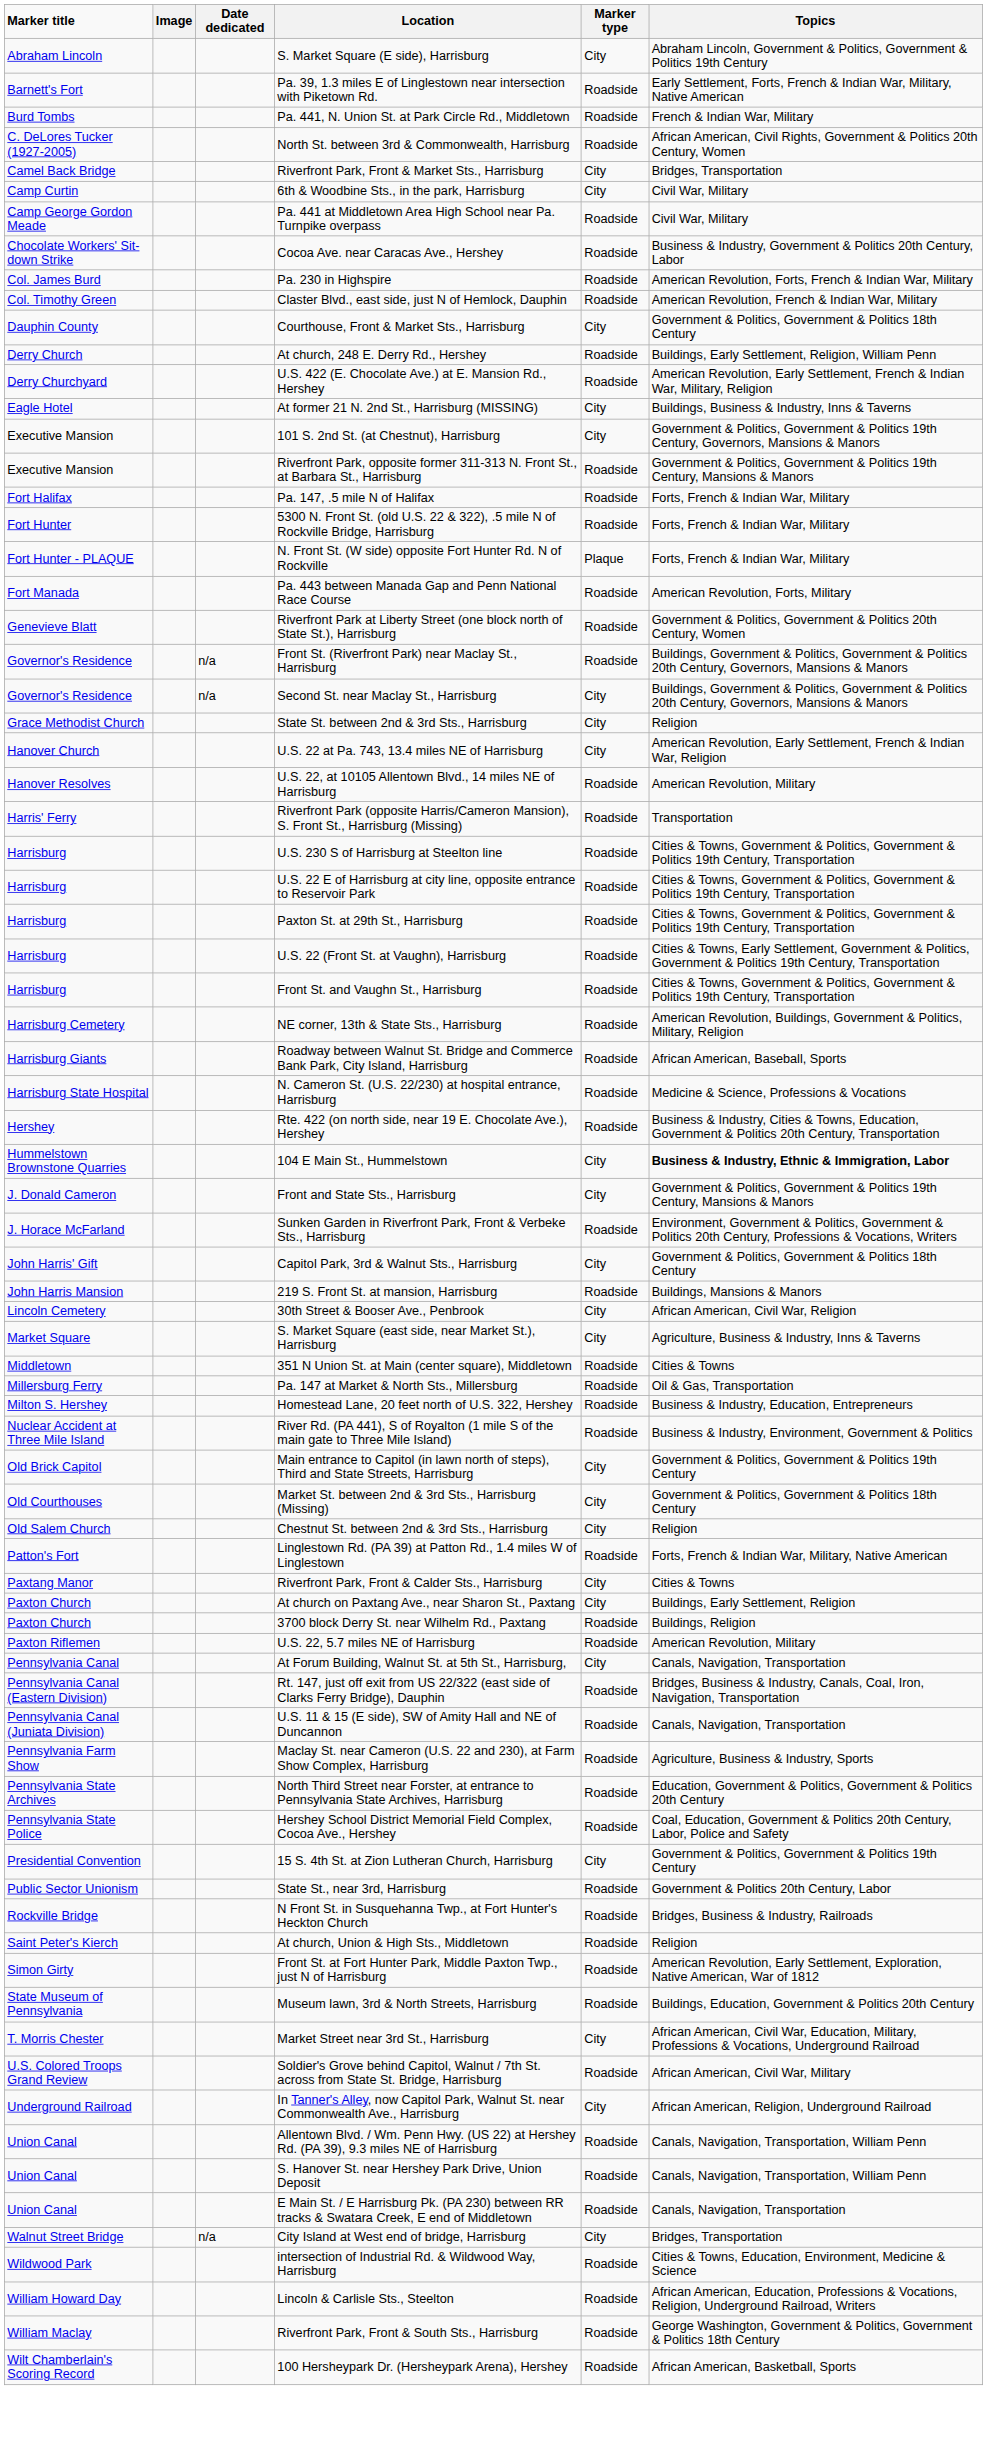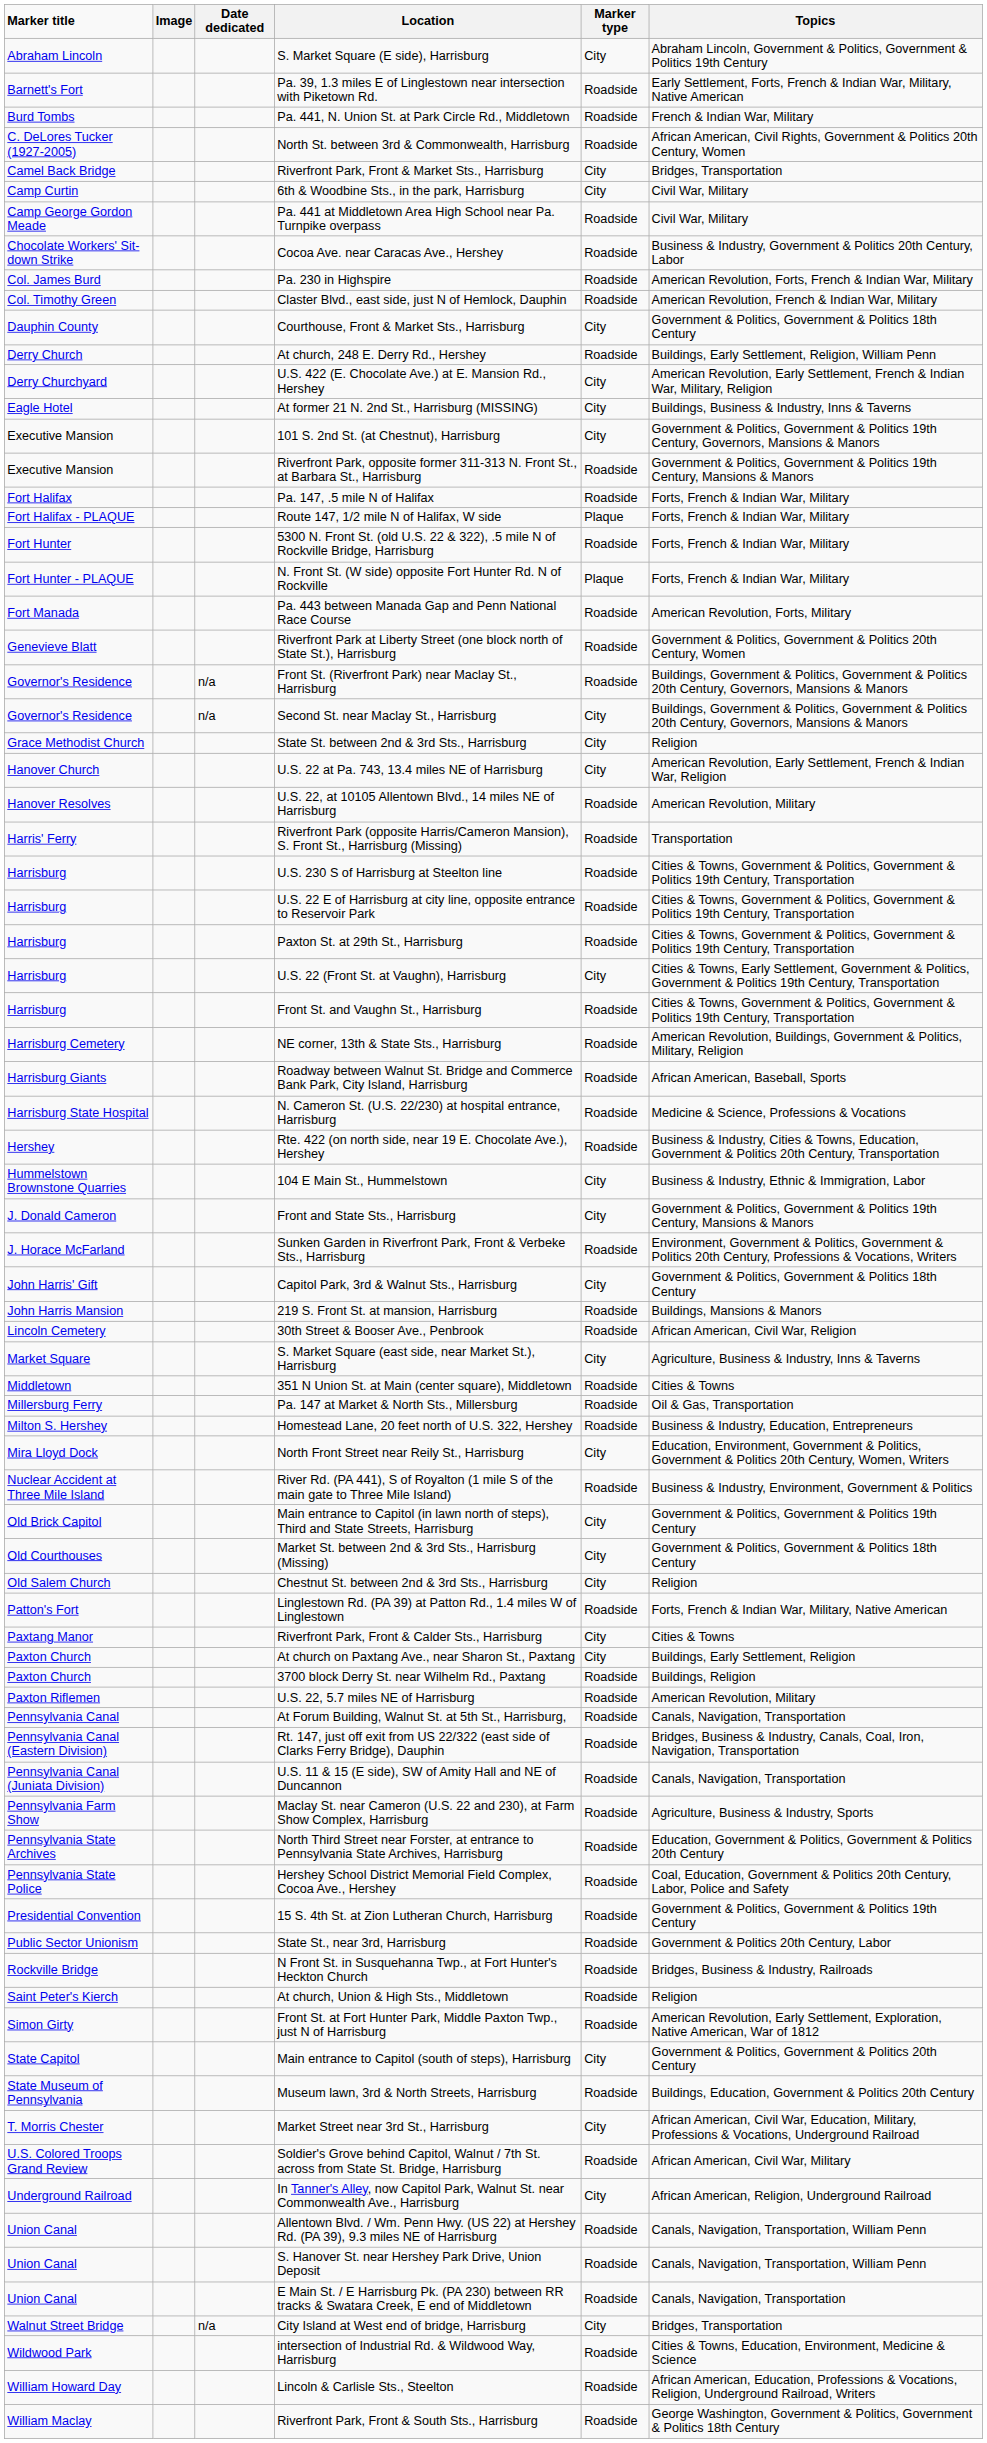U.S. 422 (E. Chocolate Ave.) at E. Mansion Rd., Hershey | Marker type: Roadside -> City
+ row: Fort Halifax - PLAQUE | Route 147, 1/2 mile N of Halifax, W side | Plaque | Forts, French & Indian War, Military
U.S. 22 (Front St. at Vaughn), Harrisburg | Marker type: Roadside -> City
104 E Main St., Hummelstown | Topics: bold -> normal
30th Street & Booser Ave., Penbrook | Marker type: City -> Roadside
+ row: Mira Lloyd Dock | North Front Street near Reily St., Harrisburg | City | Education, Environment, Government & Politics, Government & Politics 20th Century, Women, Writers
At Forum Building, Walnut St. at 5th St., Harrisburg, | Marker type: City -> Roadside
15 S. 4th St. at Zion Lutheran Church, Harrisburg | Marker type: City -> Roadside
+ row: State Capitol | Main entrance to Capitol (south of steps), Harrisburg | City | Government & Politics, Government & Politics 20th Century
- row: Wilt Chamberlain's Scoring Record | 100 Hersheypark Dr. (Hersheypark Arena), Hershey | Roadside | African American, Basketball, Sports
